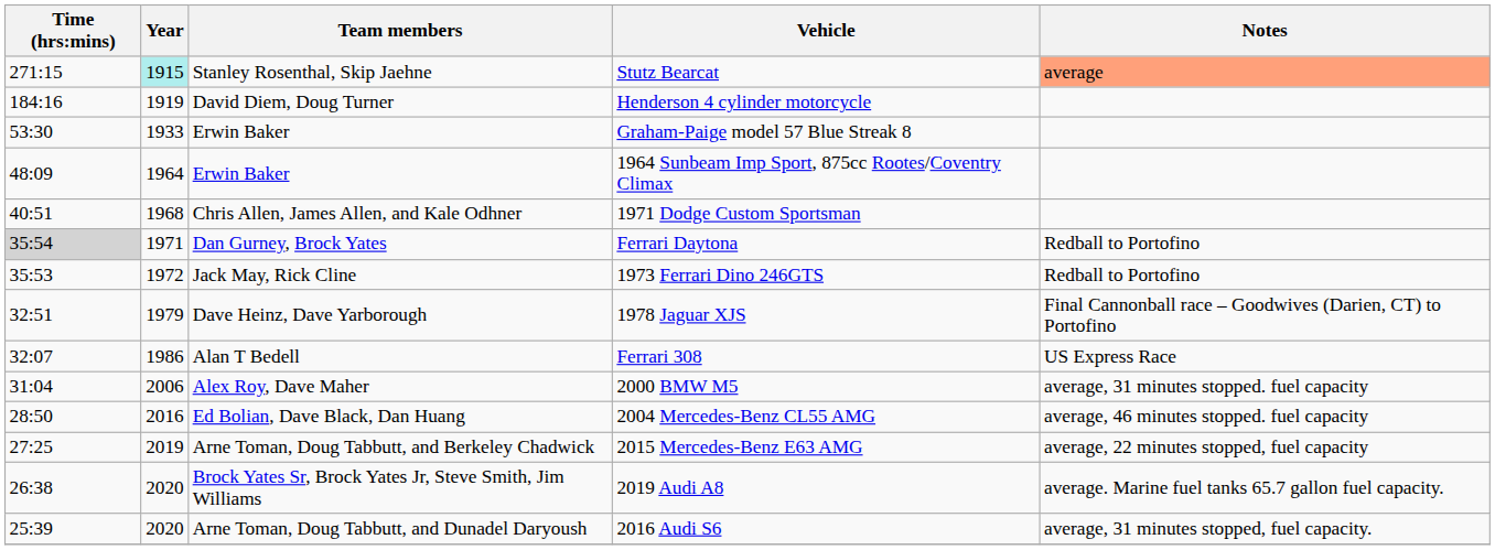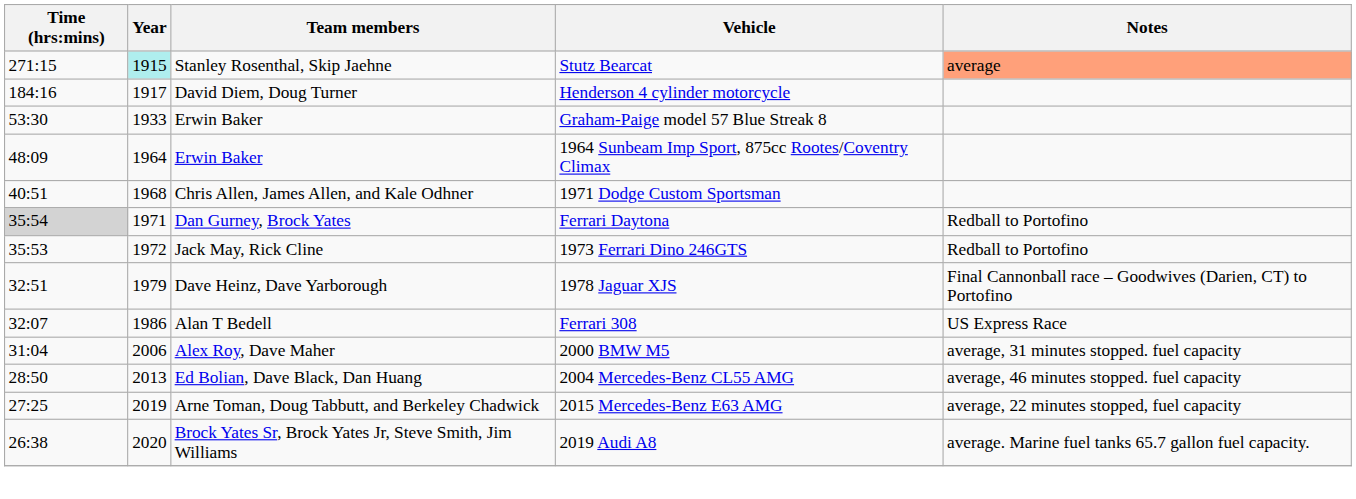Henderson 4 cylinder motorcycle | Year: 1919 -> 1917
2004 Mercedes-Benz CL55 AMG | Year: 2016 -> 2013
- row: 25:39 | 2020 | Arne Toman, Doug Tabbutt, and Dunadel Daryoush | 2016 Audi S6 | average, 31 minutes stopped, fuel capacity.
